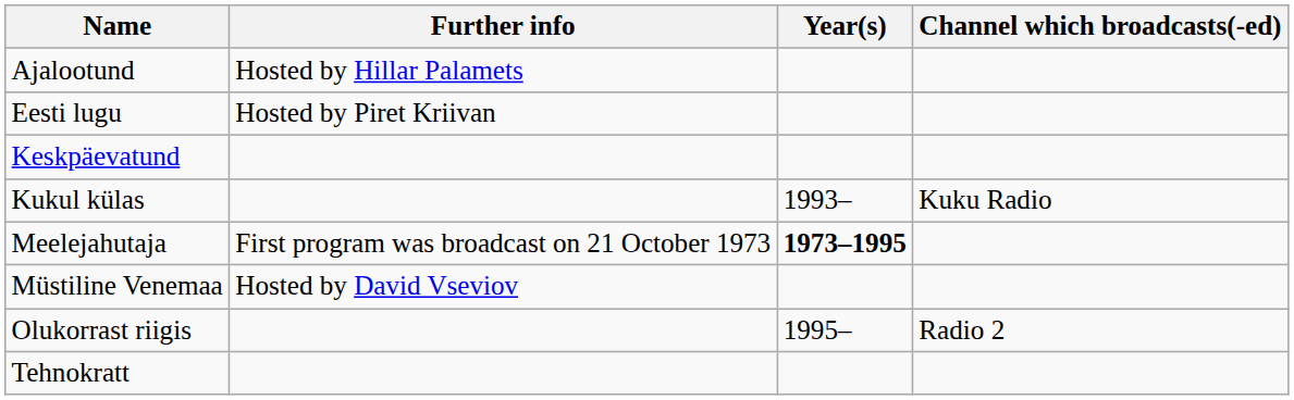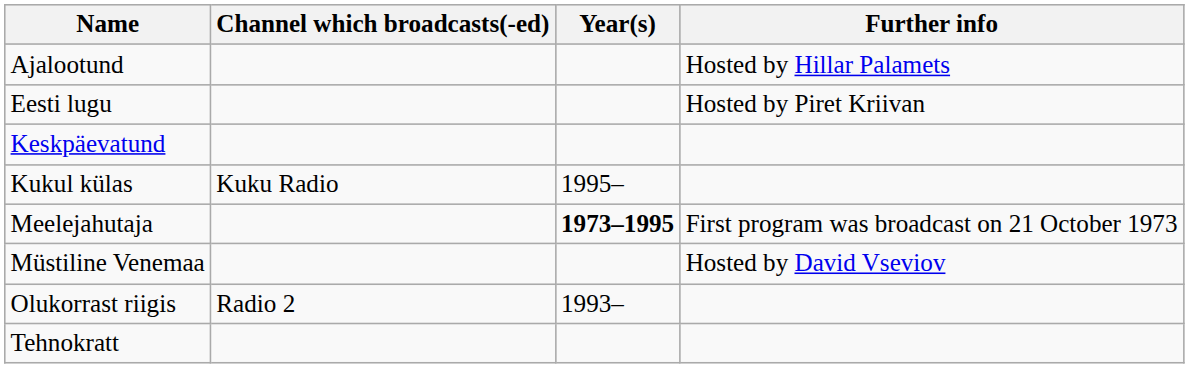columns swapped: Channel which broadcasts(-ed) <-> Further info
Kukul külas | Year(s): 1993– -> 1995–
Olukorrast riigis | Year(s): 1995– -> 1993–
